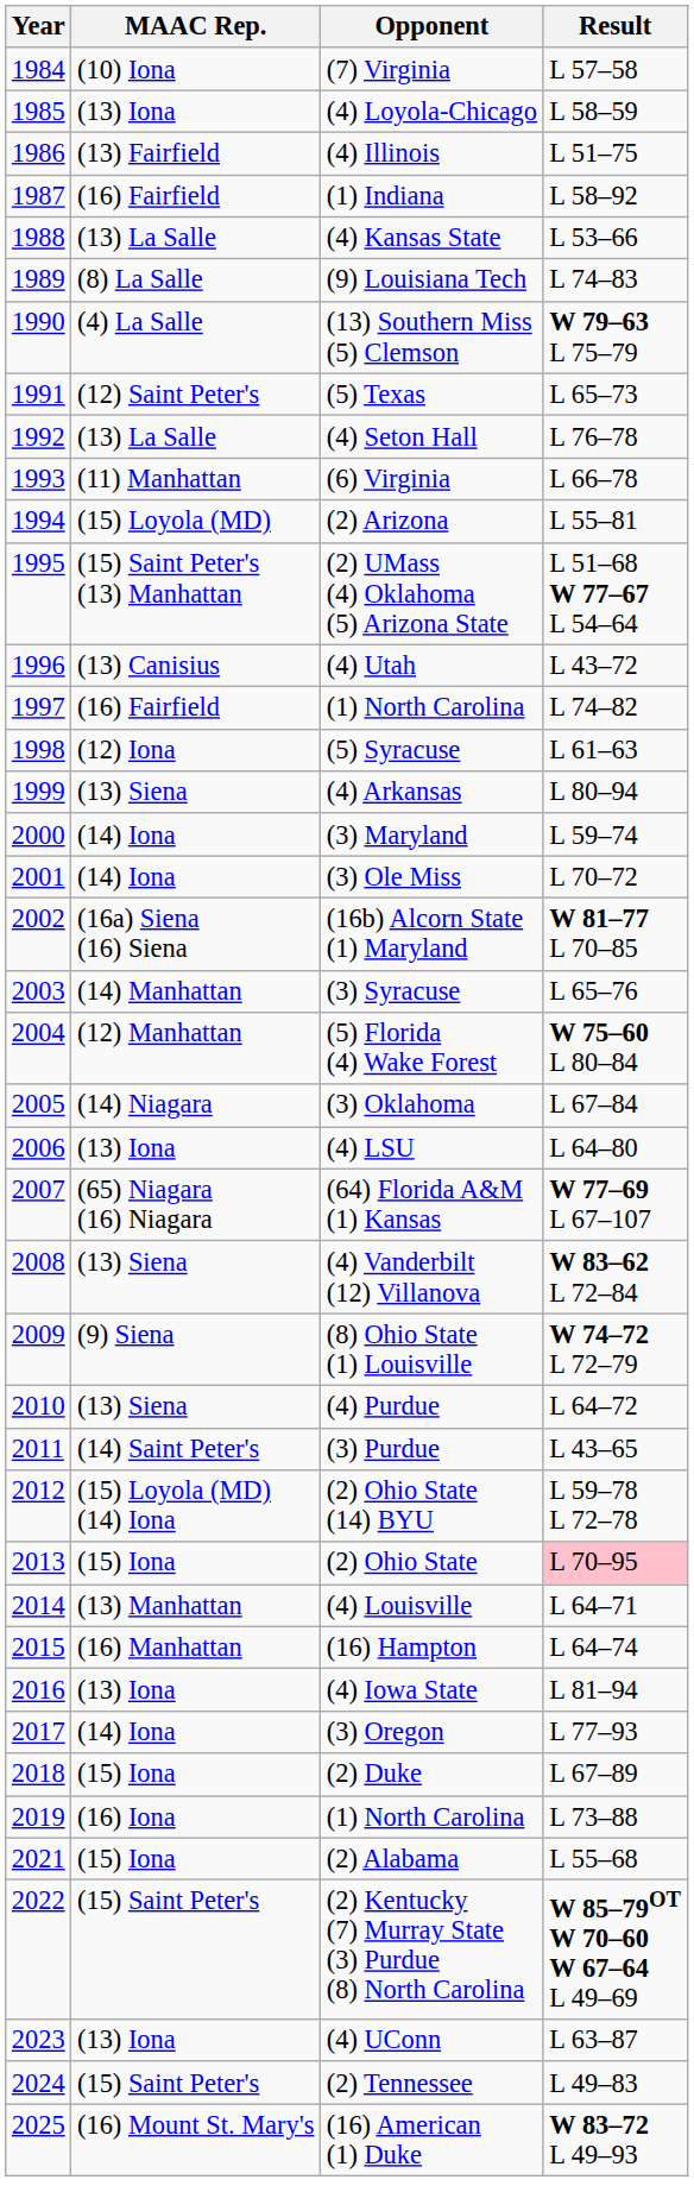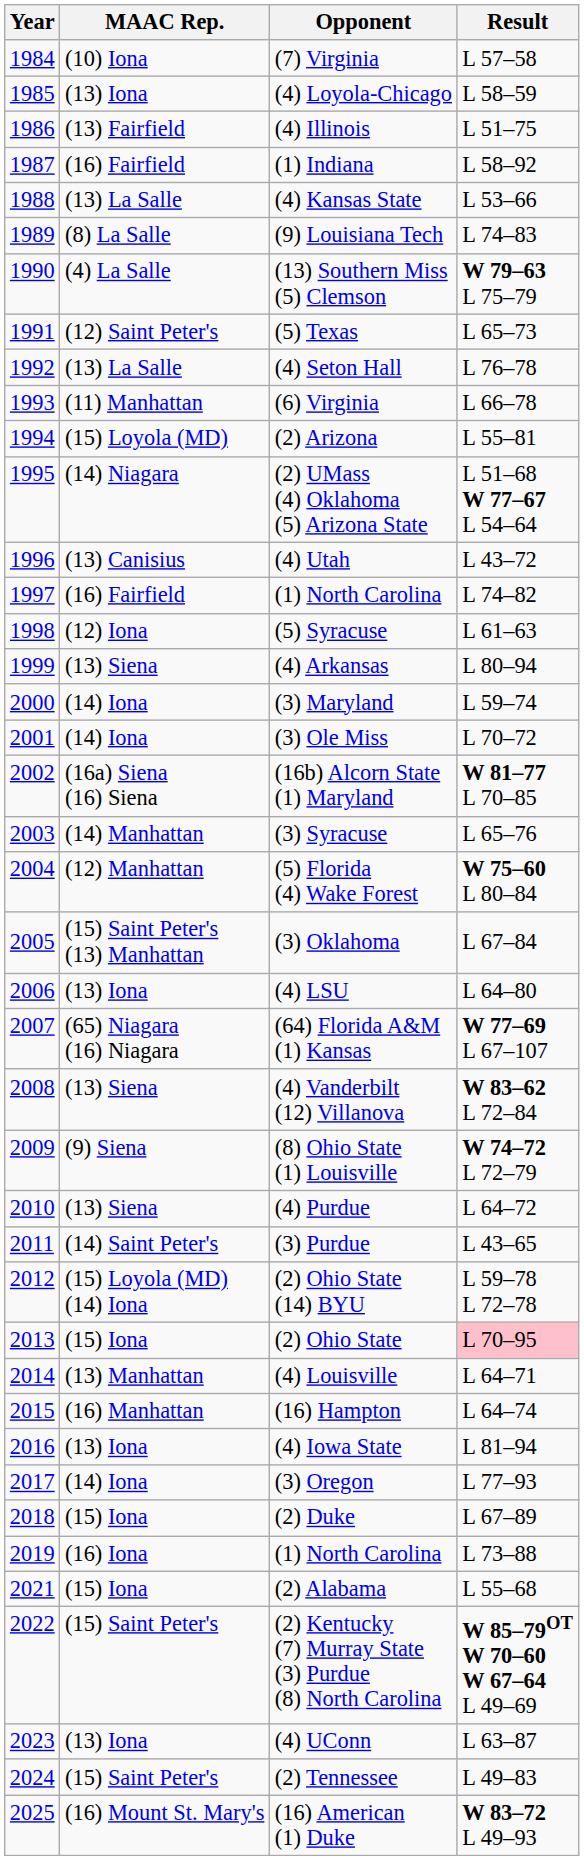(2) UMass (4) Oklahoma (5) Arizona State | MAAC Rep.: (15) Saint Peter's (13) Manhattan -> (14) Niagara
(3) Oklahoma | MAAC Rep.: (14) Niagara -> (15) Saint Peter's (13) Manhattan
